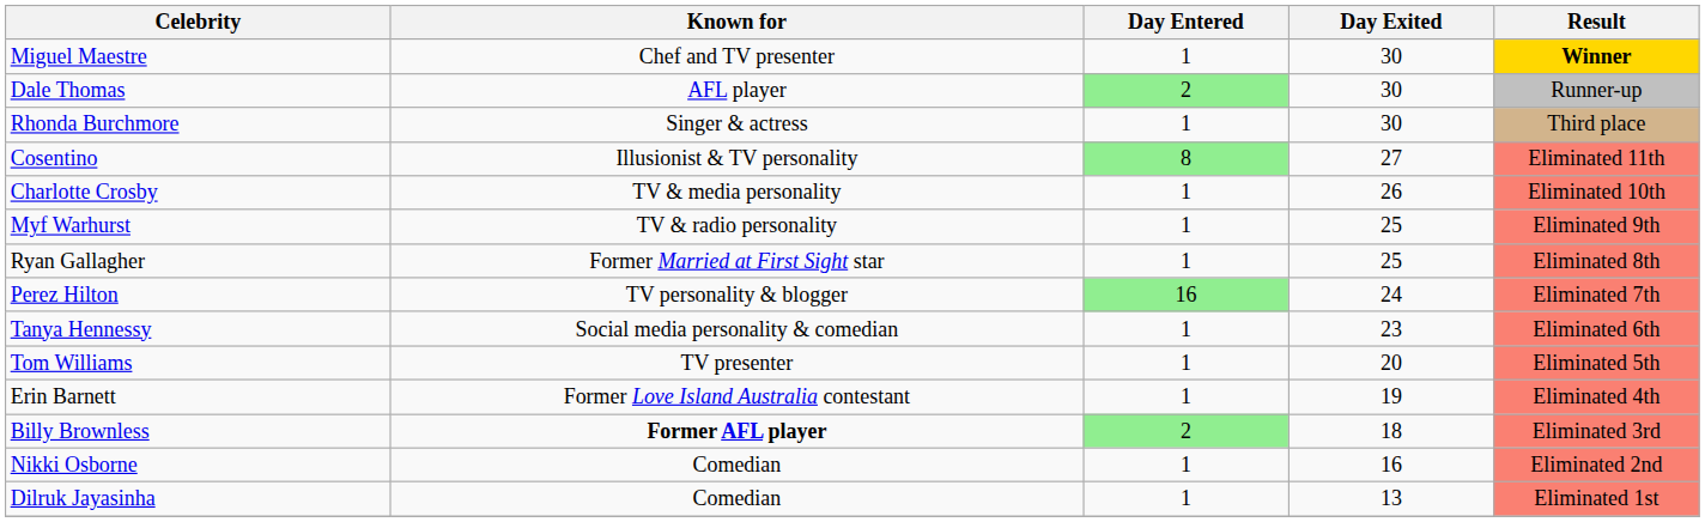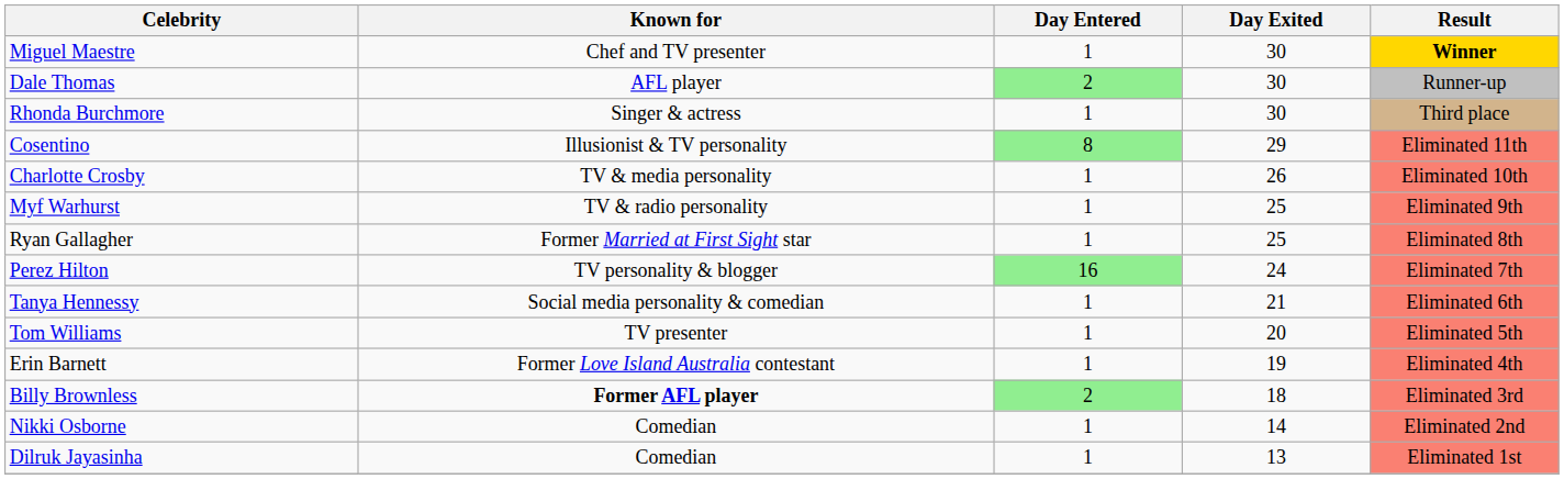Cosentino | Day Exited: 27 -> 29
Tanya Hennessy | Day Exited: 23 -> 21
Nikki Osborne | Day Exited: 16 -> 14
